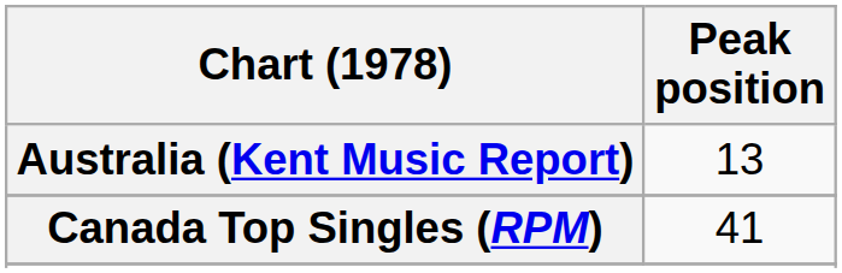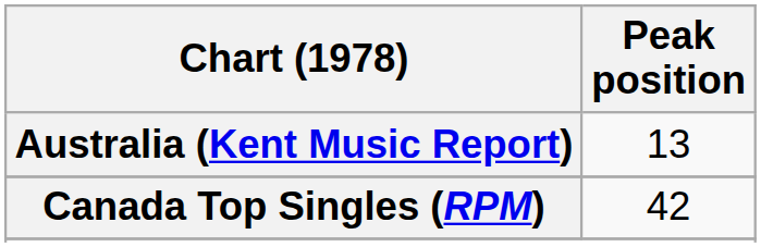Canada Top Singles (RPM) | Peak position: 41 -> 42
